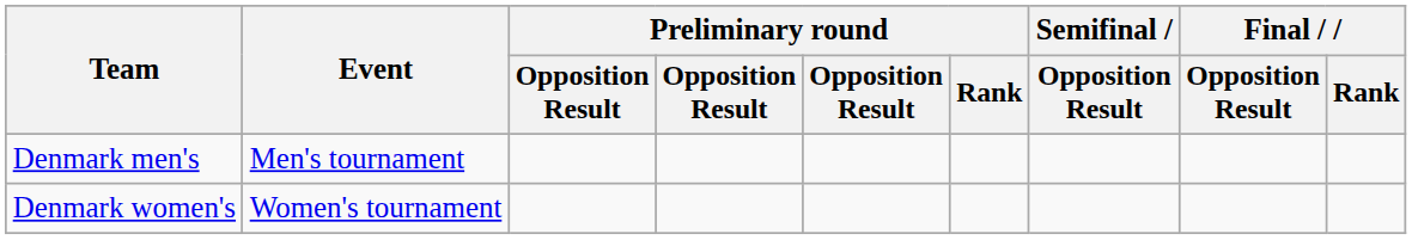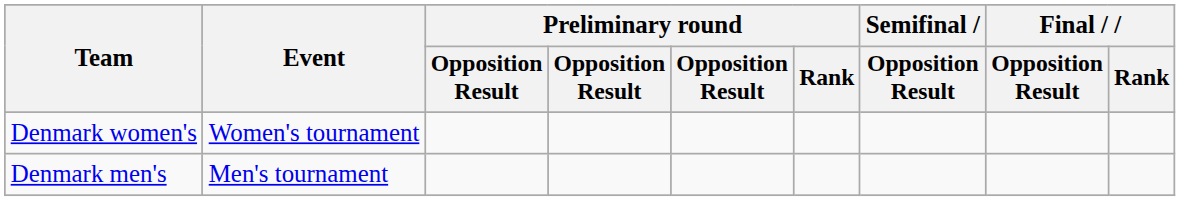rows swapped: Denmark men's <-> Denmark women's
